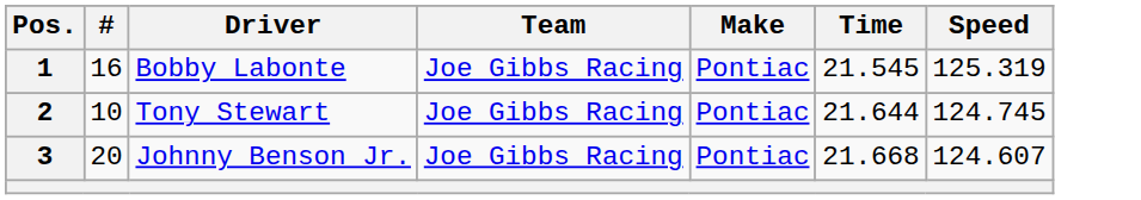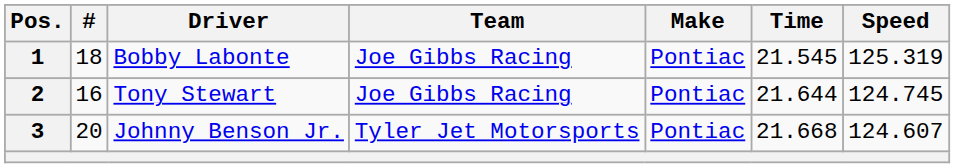1 | #: 16 -> 18
2 | #: 10 -> 16
3 | Team: Joe Gibbs Racing -> Tyler Jet Motorsports
